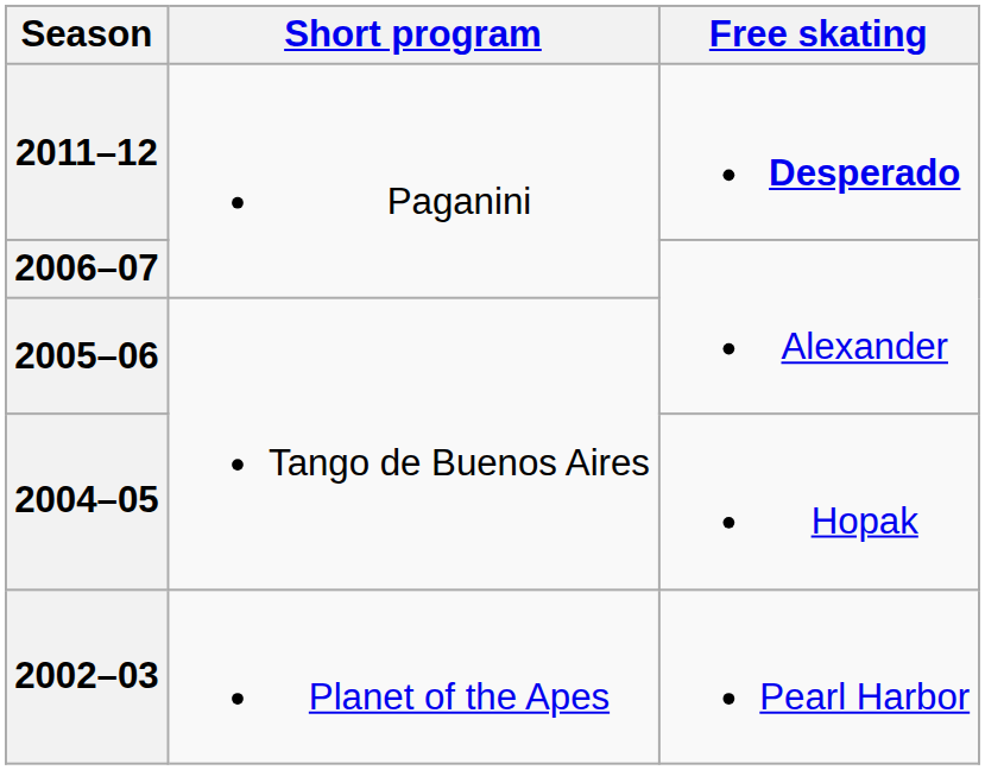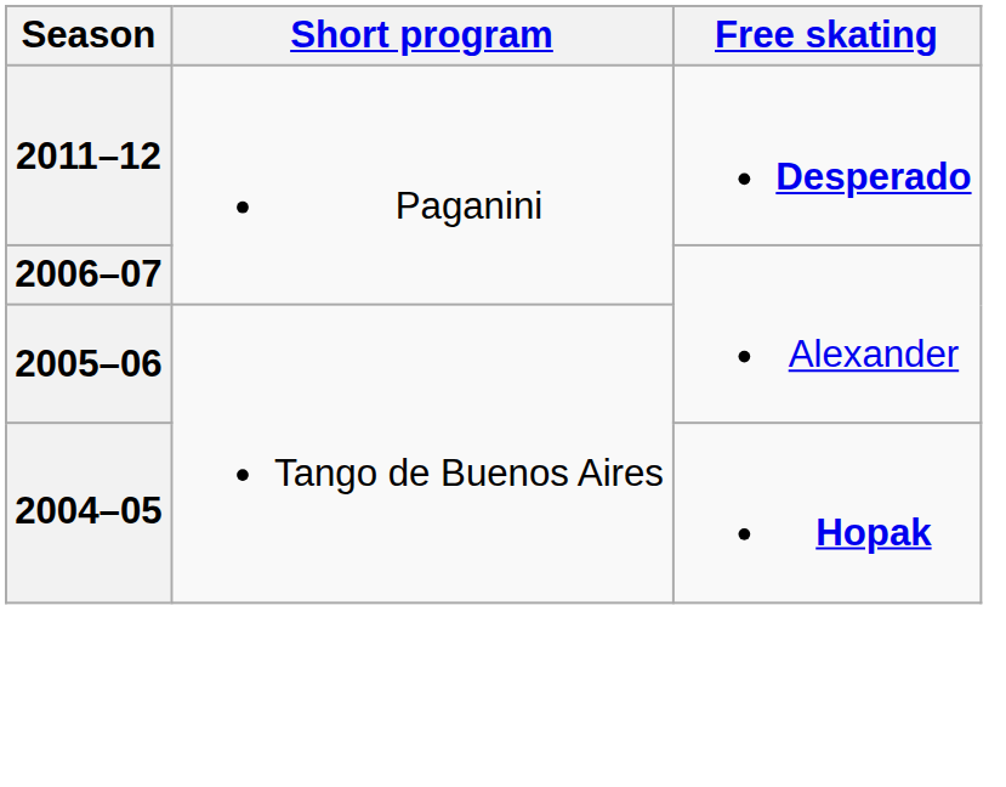2004–05 | Free skating: normal -> bold
- row: 2002–03 | Planet of the Apes | Pearl Harbor
